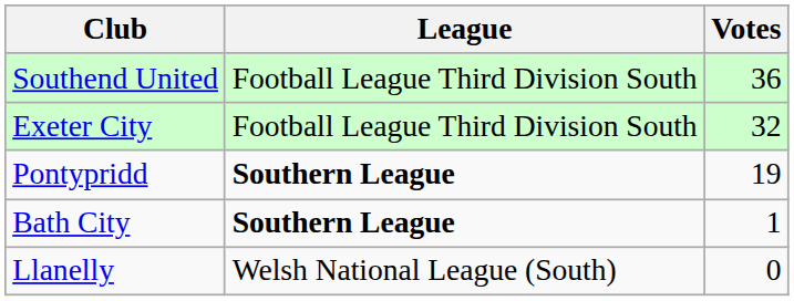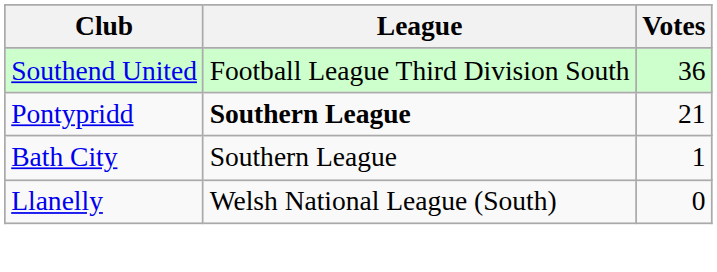- row: Exeter City | Football League Third Division South | 32
Pontypridd | Votes: 19 -> 21
Bath City | League: bold -> normal
